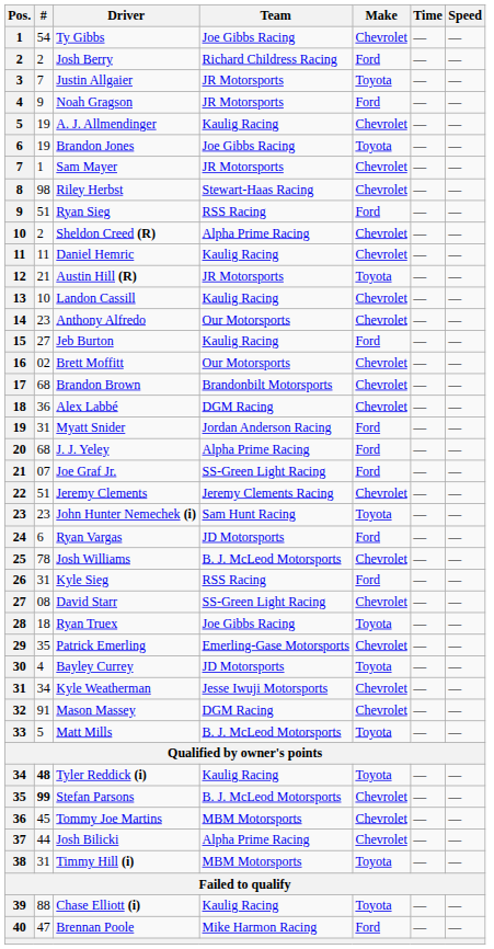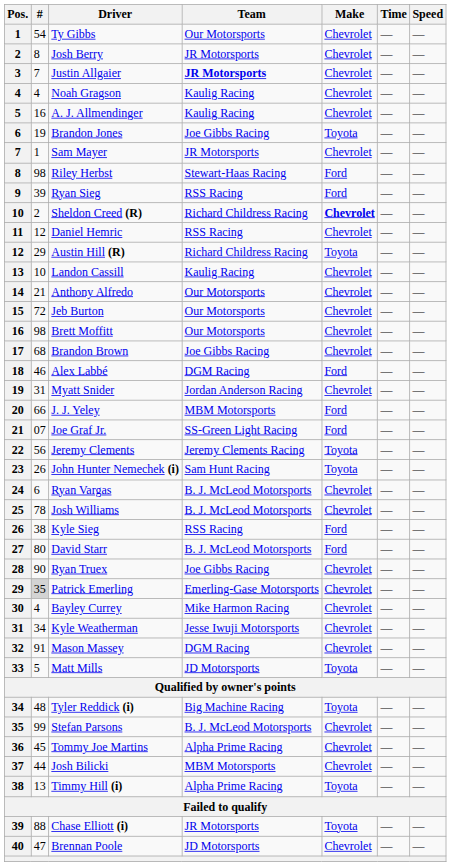Ty Gibbs | Team: Joe Gibbs Racing -> Our Motorsports
Josh Berry | #: 2 -> 8
Josh Berry | Team: Richard Childress Racing -> JR Motorsports
Josh Berry | Make: Ford -> Chevrolet
Justin Allgaier | Team: normal -> bold
Justin Allgaier | Make: Toyota -> Chevrolet
Noah Gragson | #: 9 -> 4
Noah Gragson | Team: JR Motorsports -> Kaulig Racing
Noah Gragson | Make: Ford -> Chevrolet
A. J. Allmendinger | #: 19 -> 16
Riley Herbst | Make: Chevrolet -> Ford
Ryan Sieg | #: 51 -> 39
Sheldon Creed (R) | Team: Alpha Prime Racing -> Richard Childress Racing
Sheldon Creed (R) | Make: normal -> bold
Daniel Hemric | #: 11 -> 12
Daniel Hemric | Team: Kaulig Racing -> RSS Racing
Austin Hill (R) | #: 21 -> 29
Austin Hill (R) | Team: JR Motorsports -> Richard Childress Racing
Anthony Alfredo | #: 23 -> 21
Jeb Burton | #: 27 -> 72
Jeb Burton | Team: Kaulig Racing -> Our Motorsports
Jeb Burton | Make: Ford -> Chevrolet
Brett Moffitt | #: 02 -> 98
Brandon Brown | Team: Brandonbilt Motorsports -> Joe Gibbs Racing
Alex Labbé | #: 36 -> 46
Alex Labbé | Make: Chevrolet -> Ford
Myatt Snider | Make: Ford -> Chevrolet
J. J. Yeley | #: 68 -> 66
J. J. Yeley | Team: Alpha Prime Racing -> MBM Motorsports
Jeremy Clements | #: 51 -> 56
Jeremy Clements | Make: Chevrolet -> Toyota
John Hunter Nemechek (i) | #: 23 -> 26
Ryan Vargas | Team: JD Motorsports -> B. J. McLeod Motorsports
Ryan Vargas | Make: Ford -> Chevrolet
Kyle Sieg | #: 31 -> 38
David Starr | #: 08 -> 80
David Starr | Team: SS-Green Light Racing -> B. J. McLeod Motorsports
David Starr | Make: Chevrolet -> Ford
Ryan Truex | #: 18 -> 90
Ryan Truex | Make: Toyota -> Chevrolet
Patrick Emerling | #: no background -> lightgrey background
Bayley Currey | Team: JD Motorsports -> Mike Harmon Racing
Bayley Currey | Make: Toyota -> Chevrolet
Matt Mills | Team: B. J. McLeod Motorsports -> JD Motorsports
Tyler Reddick (i) | #: bold -> normal
Tyler Reddick (i) | Team: Kaulig Racing -> Big Machine Racing
Stefan Parsons | #: bold -> normal
Tommy Joe Martins | Team: MBM Motorsports -> Alpha Prime Racing
Josh Bilicki | Team: Alpha Prime Racing -> MBM Motorsports
Timmy Hill (i) | #: 31 -> 13
Timmy Hill (i) | Team: MBM Motorsports -> Alpha Prime Racing
Chase Elliott (i) | Team: Kaulig Racing -> JR Motorsports
Brennan Poole | Team: Mike Harmon Racing -> JD Motorsports
Brennan Poole | Make: Ford -> Chevrolet
